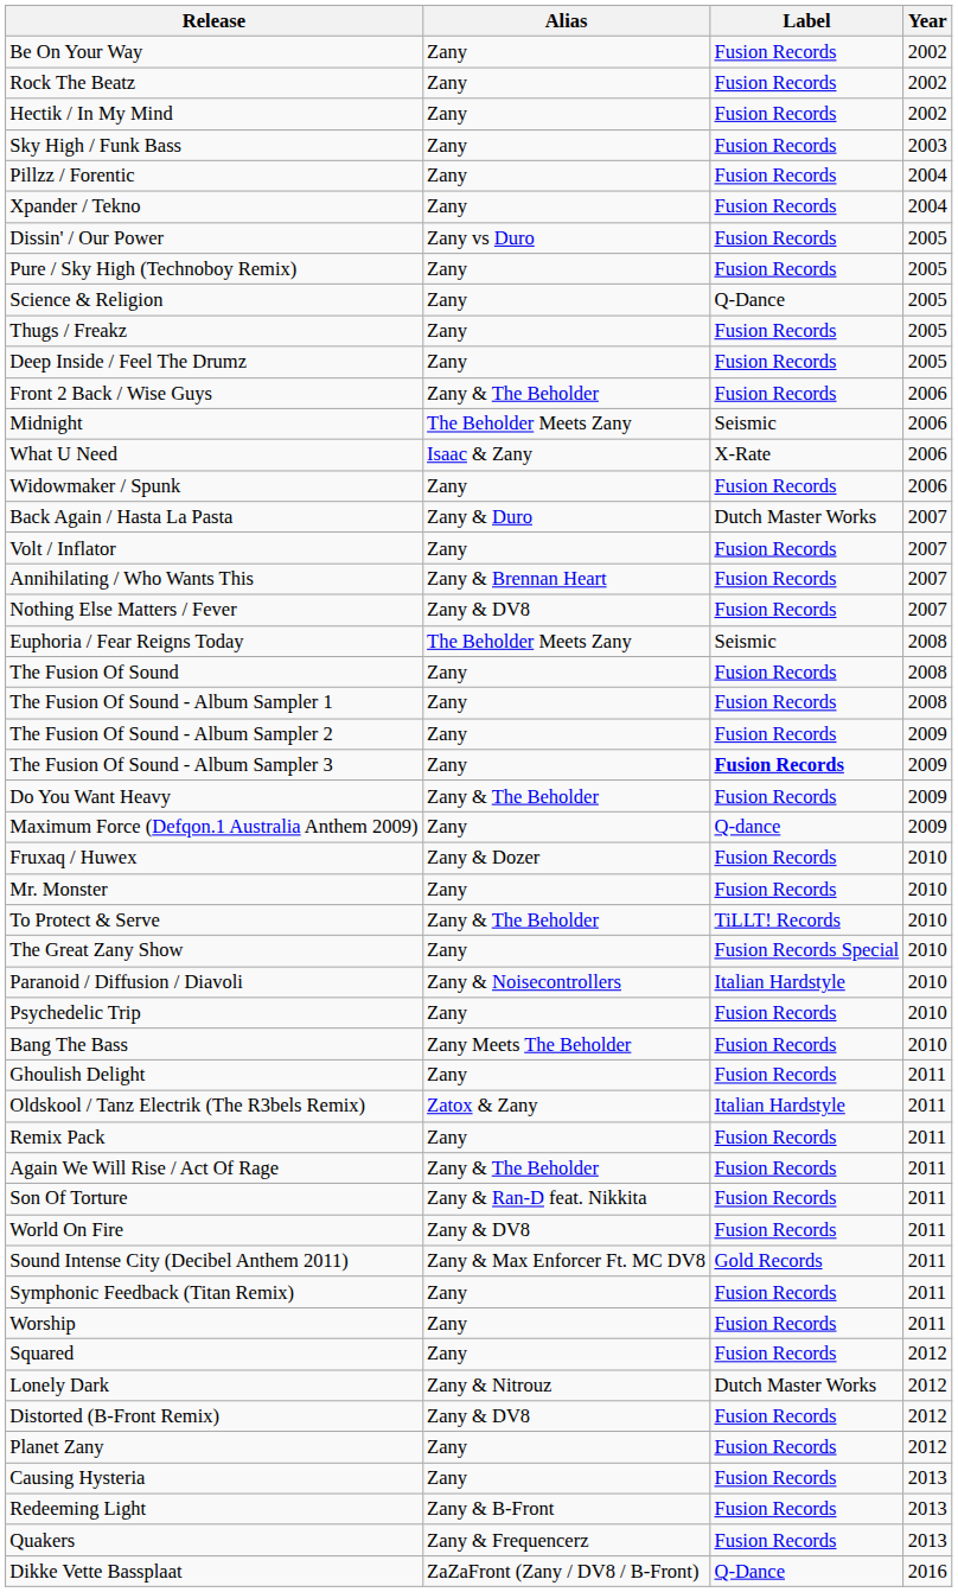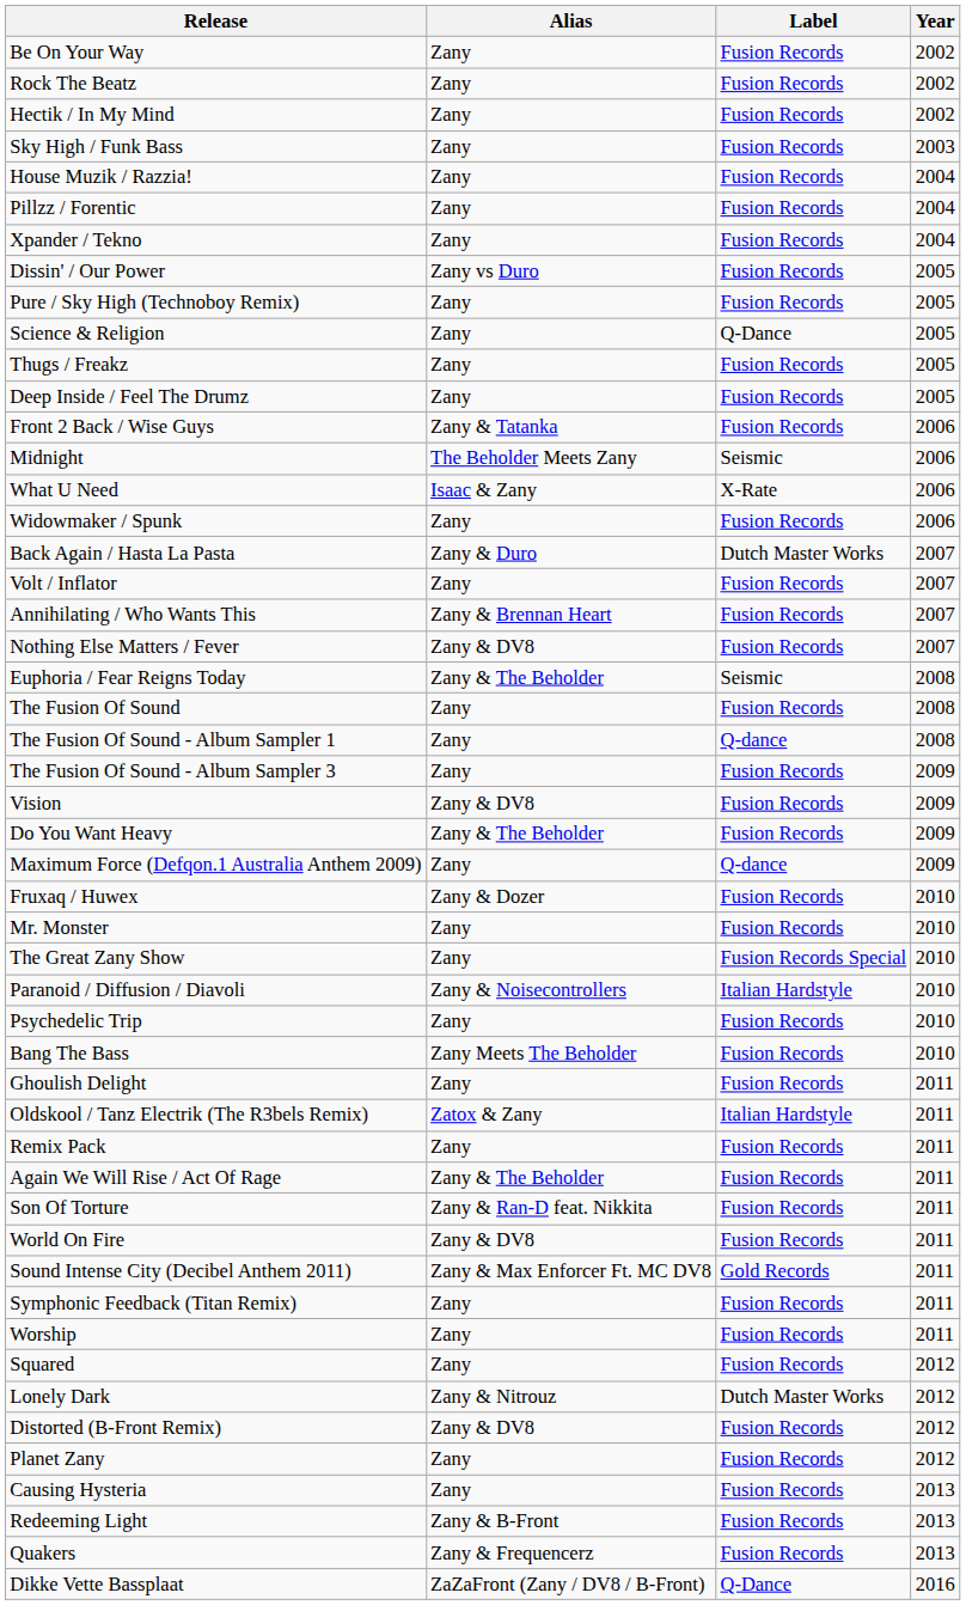+ row: House Muzik / Razzia! | Zany | Fusion Records | 2004
Front 2 Back / Wise Guys | Alias: Zany & The Beholder -> Zany & Tatanka
Euphoria / Fear Reigns Today | Alias: The Beholder Meets Zany -> Zany & The Beholder
The Fusion Of Sound - Album Sampler 1 | Label: Fusion Records -> Q-dance
- row: The Fusion Of Sound - Album Sampler 2 | Zany | Fusion Records | 2009
The Fusion Of Sound - Album Sampler 3 | Label: bold -> normal
+ row: Vision | Zany & DV8 | Fusion Records | 2009
- row: To Protect & Serve | Zany & The Beholder | TiLLT! Records | 2010
